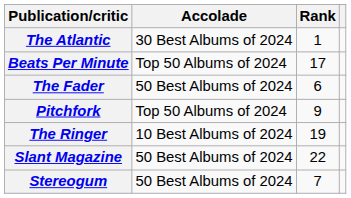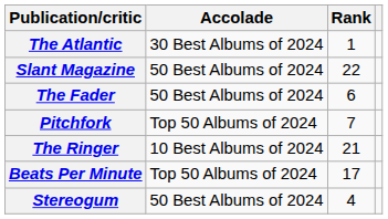rows swapped: Beats Per Minute <-> Slant Magazine
Pitchfork | Rank: 9 -> 7
The Ringer | Rank: 19 -> 21
Stereogum | Rank: 7 -> 4
